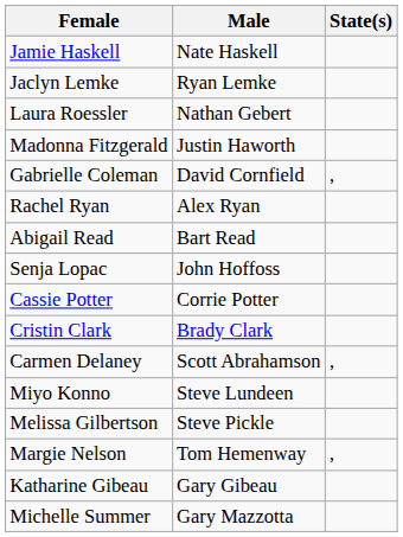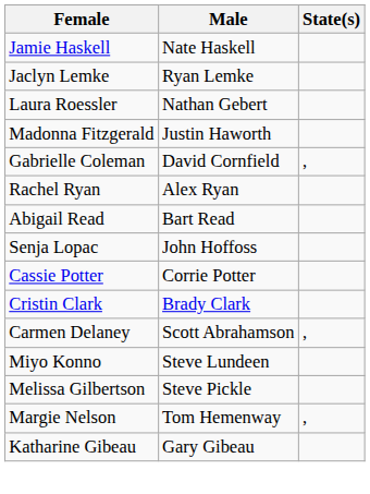- row: Michelle Summer | Gary Mazzotta
